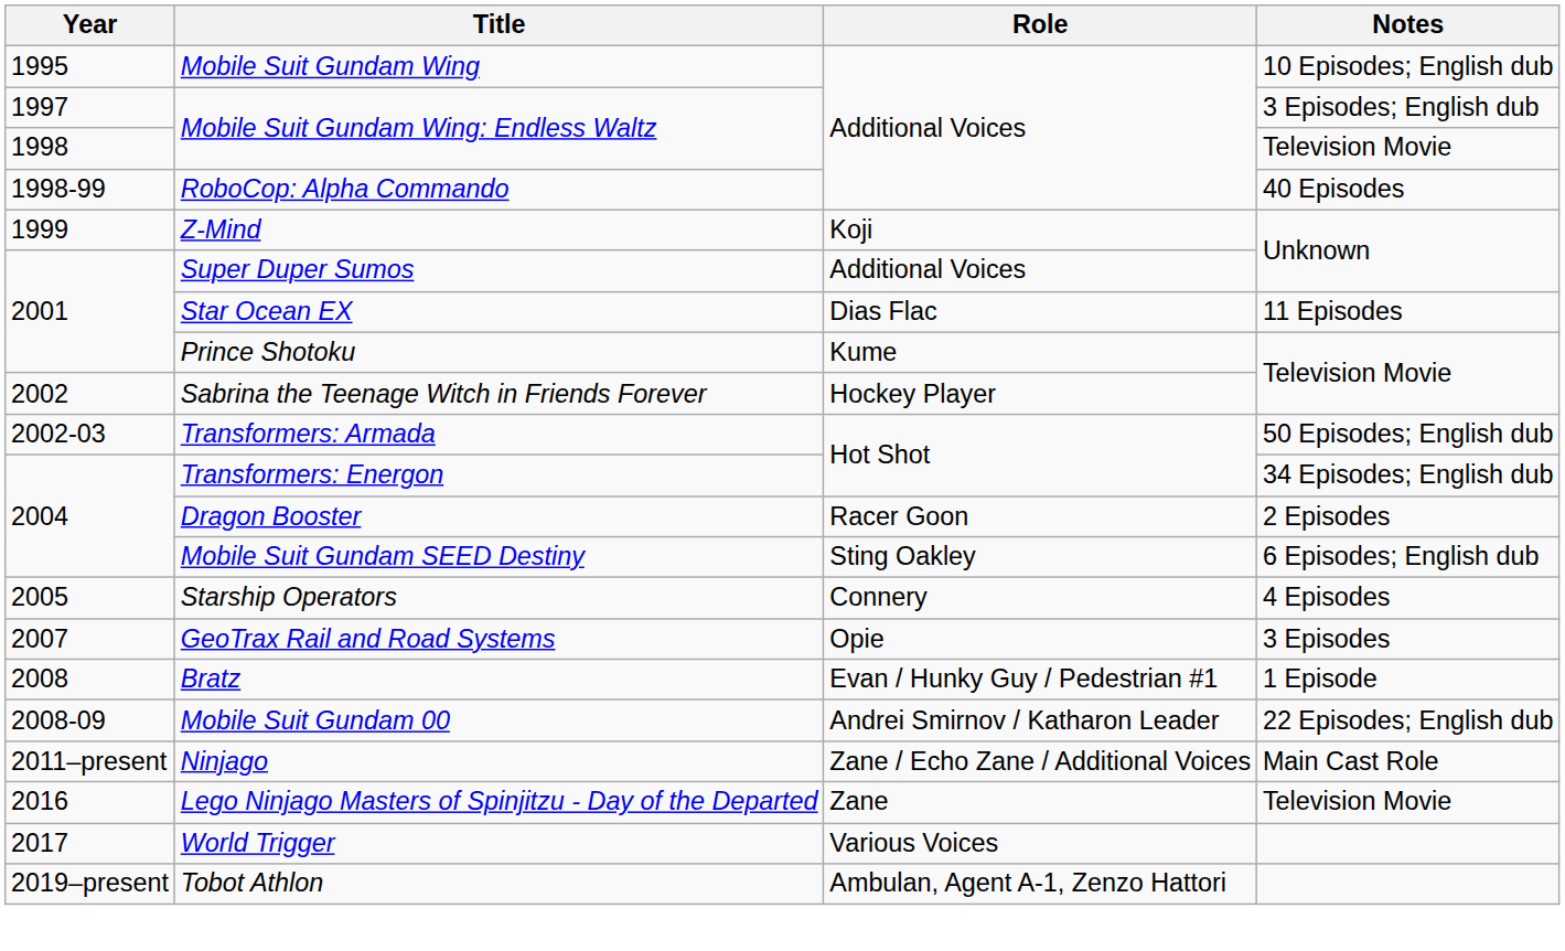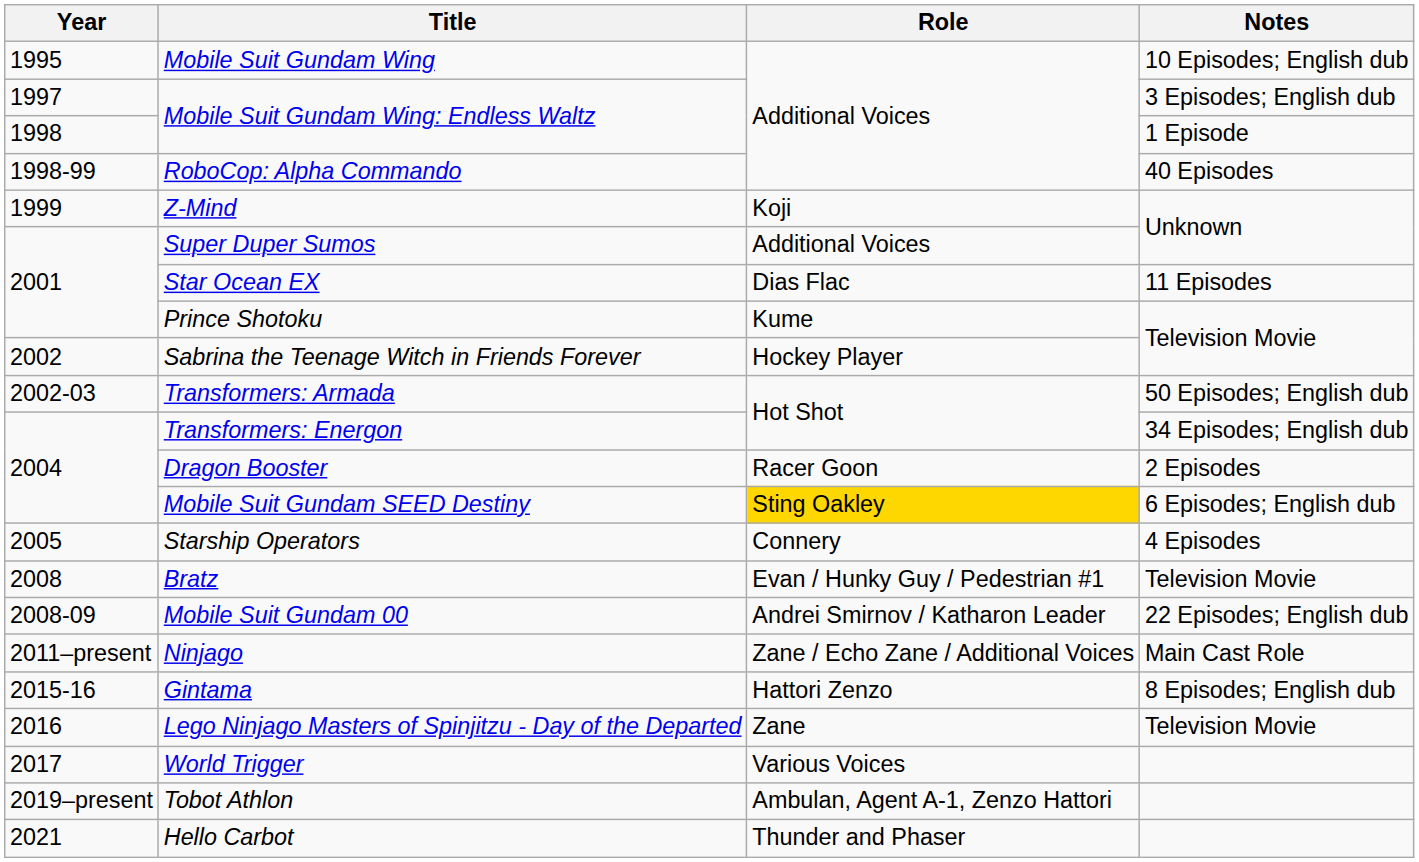1998 / Mobile Suit Gundam Wing: Endless Waltz | Notes: Television Movie -> 1 Episode
Mobile Suit Gundam SEED Destiny | Role: no background -> gold background
- row: 2007 | GeoTrax Rail and Road Systems | Opie | 3 Episodes
Bratz | Notes: 1 Episode -> Television Movie
+ row: 2015-16 | Gintama | Hattori Zenzo | 8 Episodes; English dub
+ row: 2021 | Hello Carbot | Thunder and Phaser
